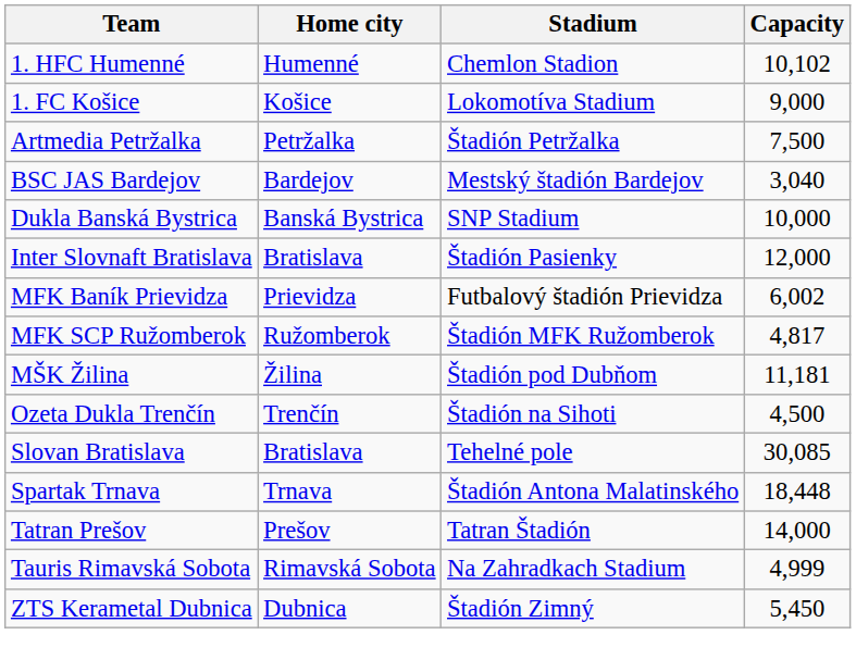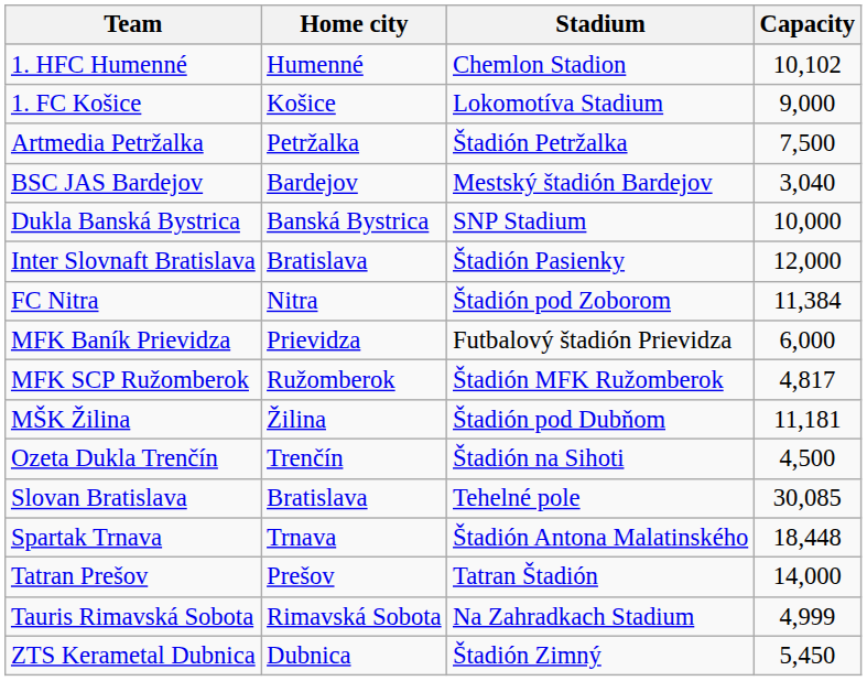+ row: FC Nitra | Nitra | Štadión pod Zoborom | 11,384
MFK Baník Prievidza | Capacity: 6,002 -> 6,000
